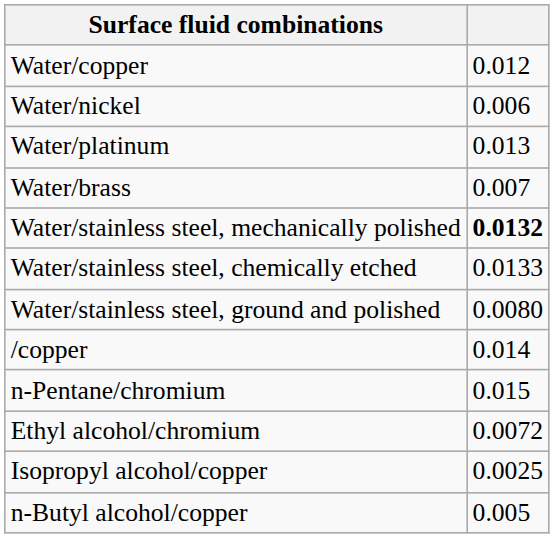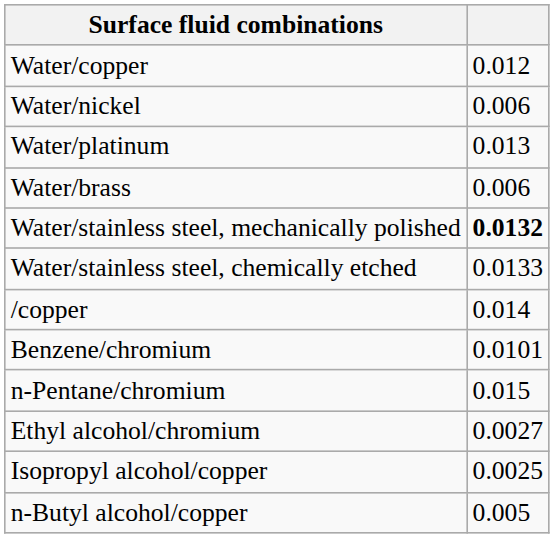Water/brass | column 2: 0.007 -> 0.006
- row: Water/stainless steel, ground and polished | 0.0080
+ row: Benzene/chromium | 0.0101
Ethyl alcohol/chromium | column 2: 0.0072 -> 0.0027
